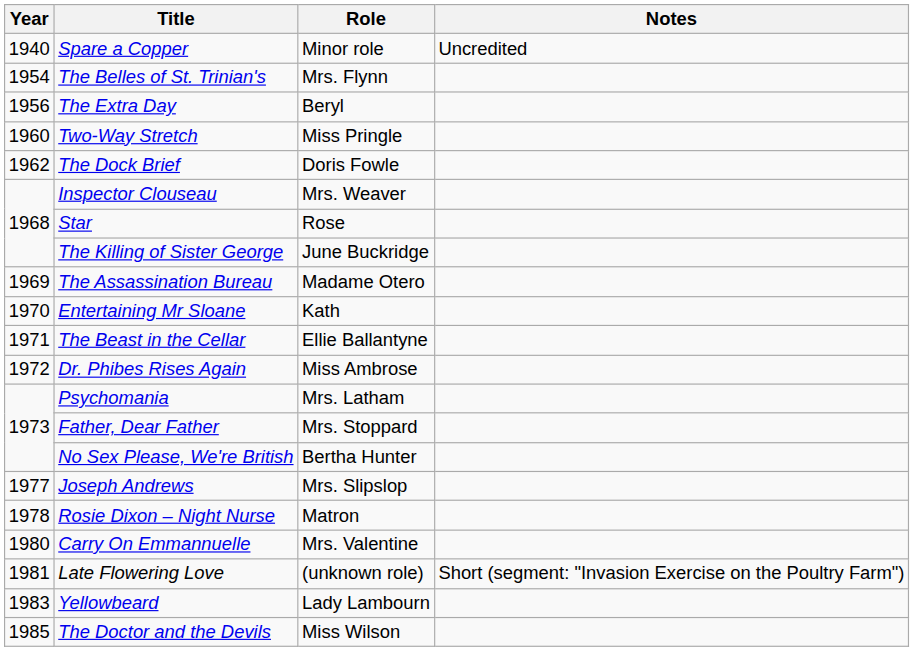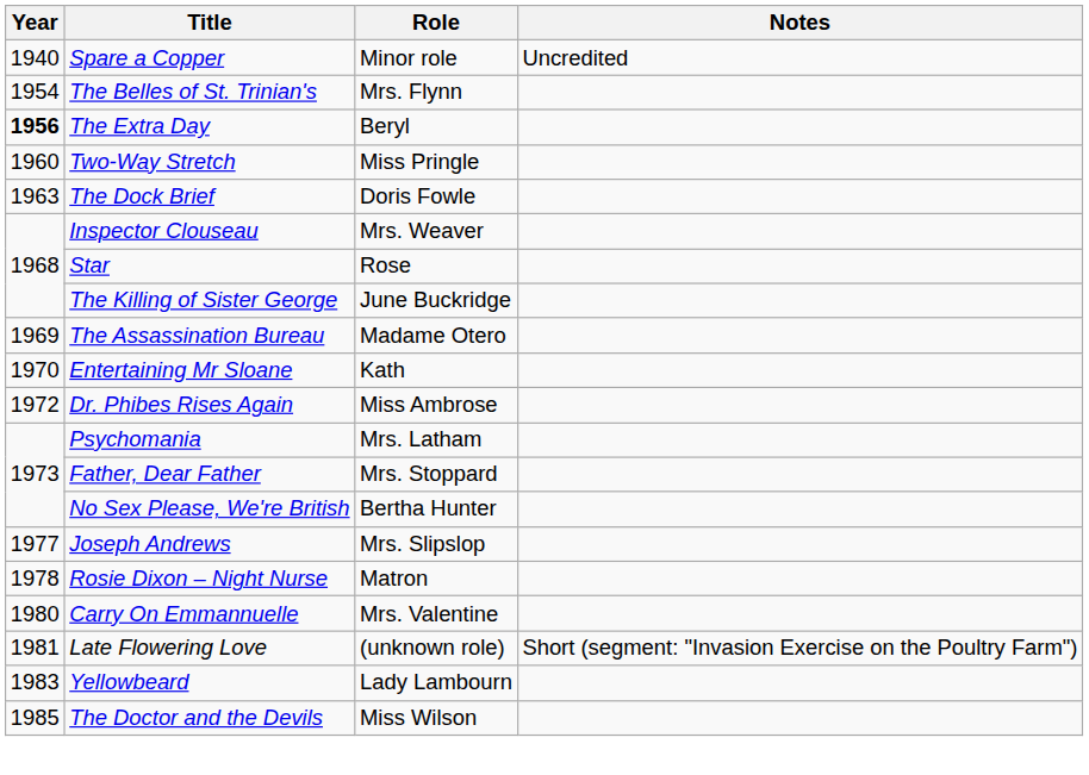The Extra Day | Year: normal -> bold
The Dock Brief | Year: 1962 -> 1963
- row: 1971 | The Beast in the Cellar | Ellie Ballantyne
